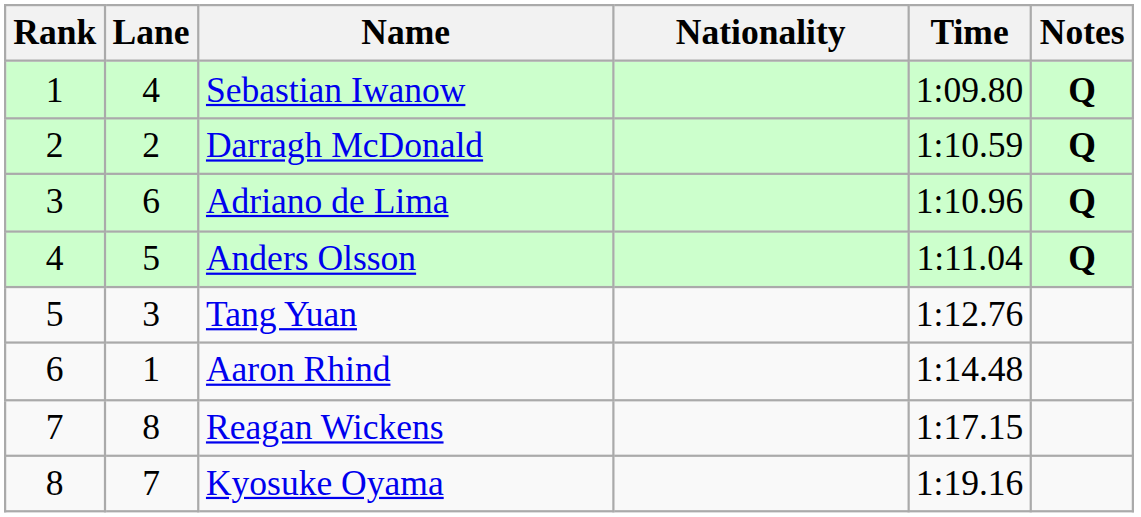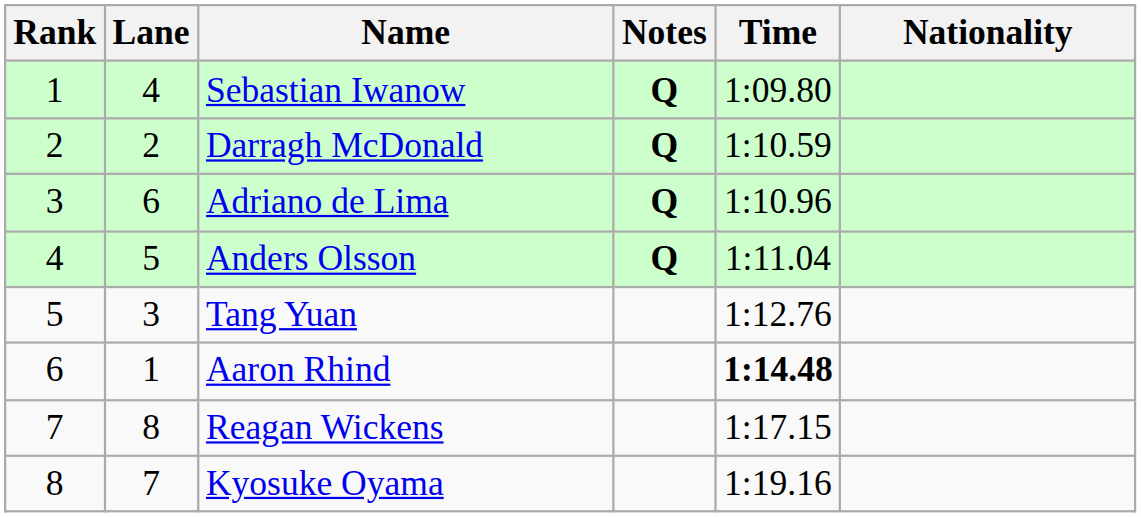columns swapped: Nationality <-> Notes
Aaron Rhind | Time: normal -> bold
